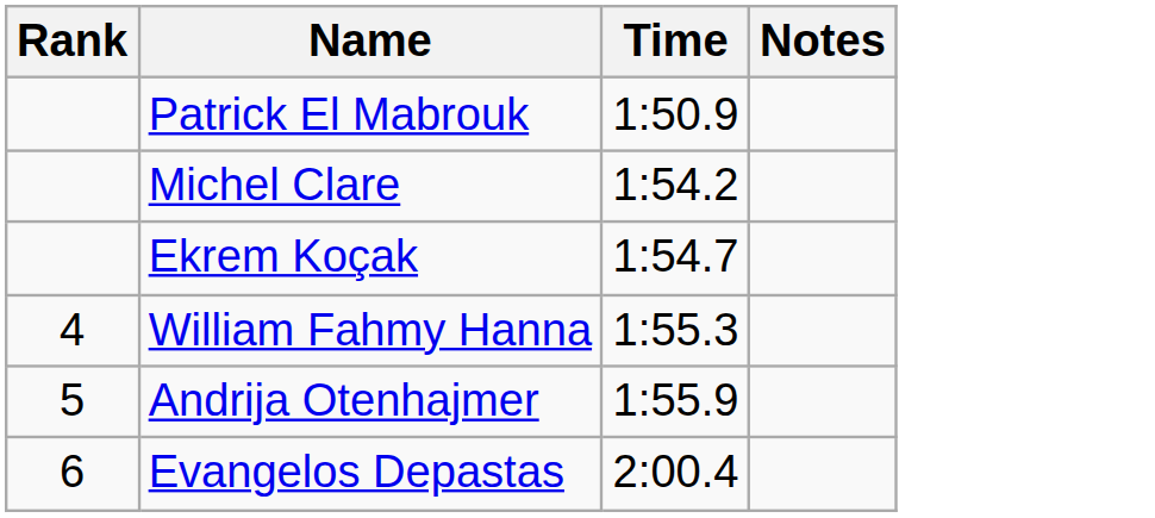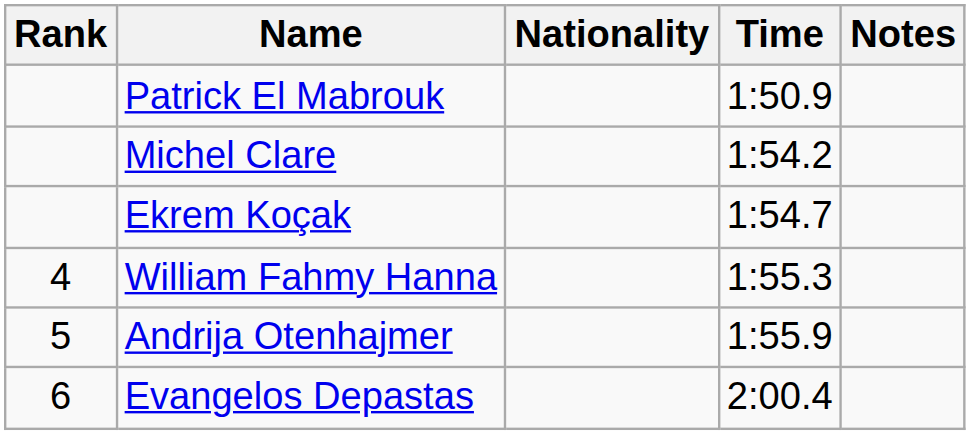+ column: Nationality
